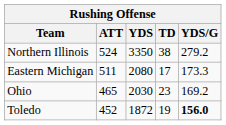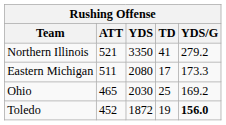Northern Illinois | ATT: 524 -> 521
Northern Illinois | TD: 38 -> 41
Ohio | TD: 23 -> 25
